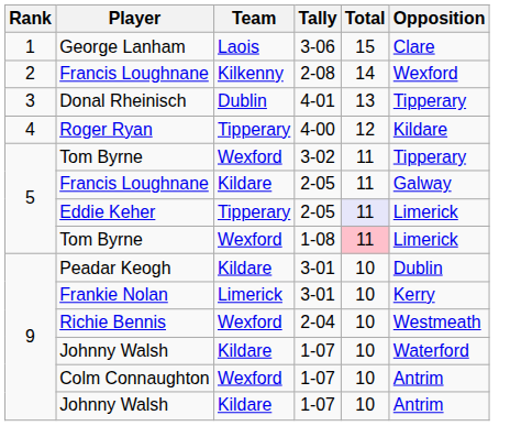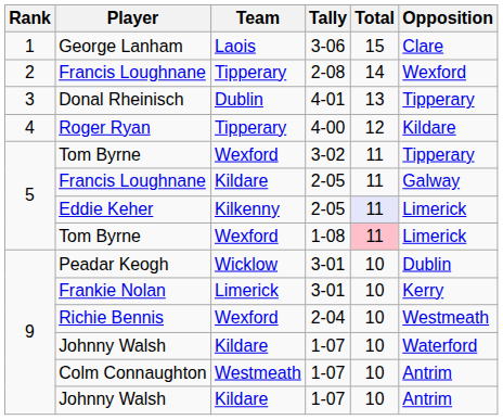Francis Loughnane / 2-08 | Team: Kilkenny -> Tipperary
Eddie Keher | Team: Tipperary -> Kilkenny
Peadar Keogh | Team: Kildare -> Wicklow
Colm Connaughton | Team: Wexford -> Westmeath
